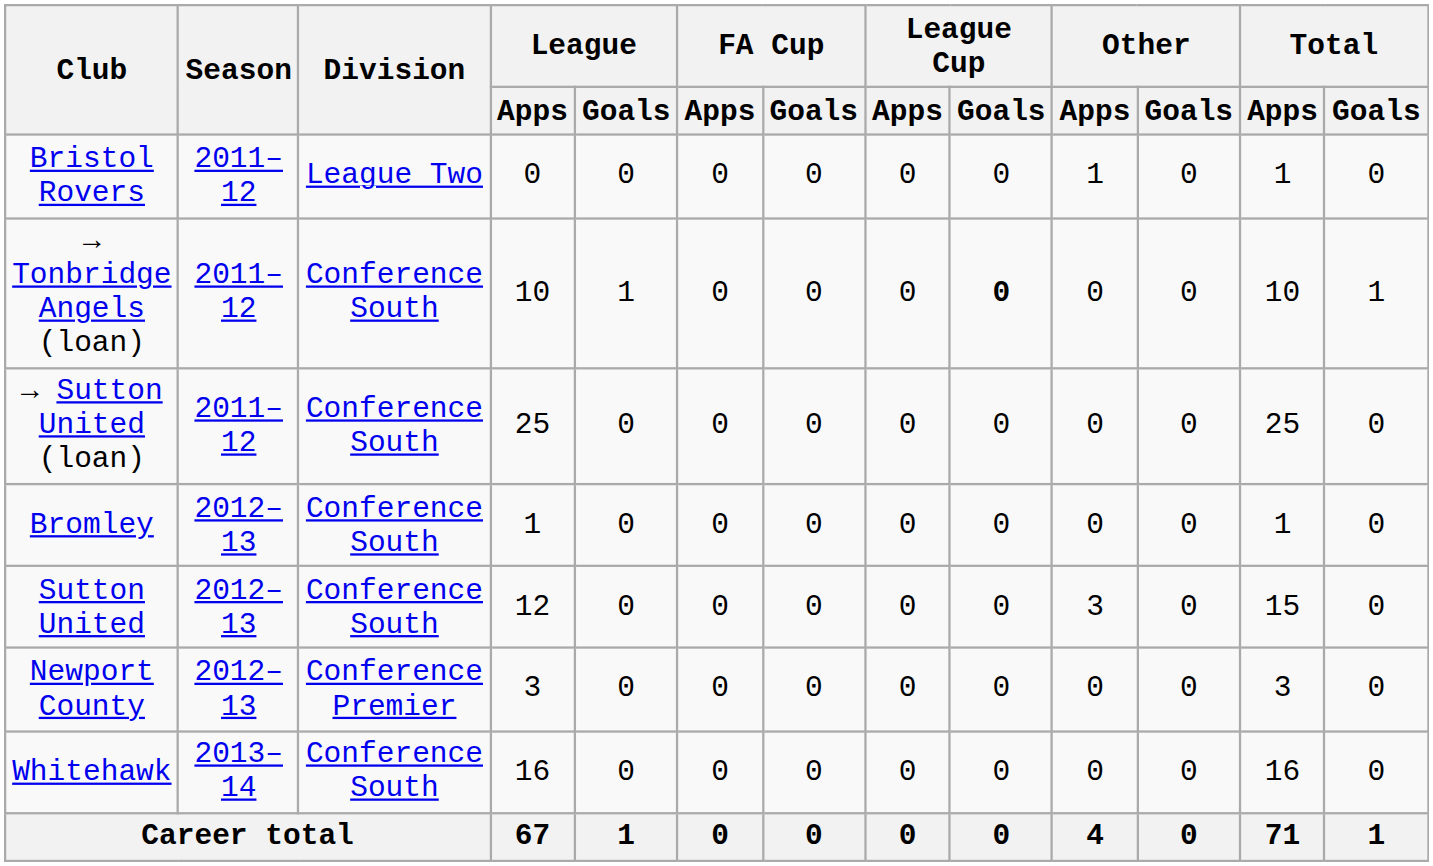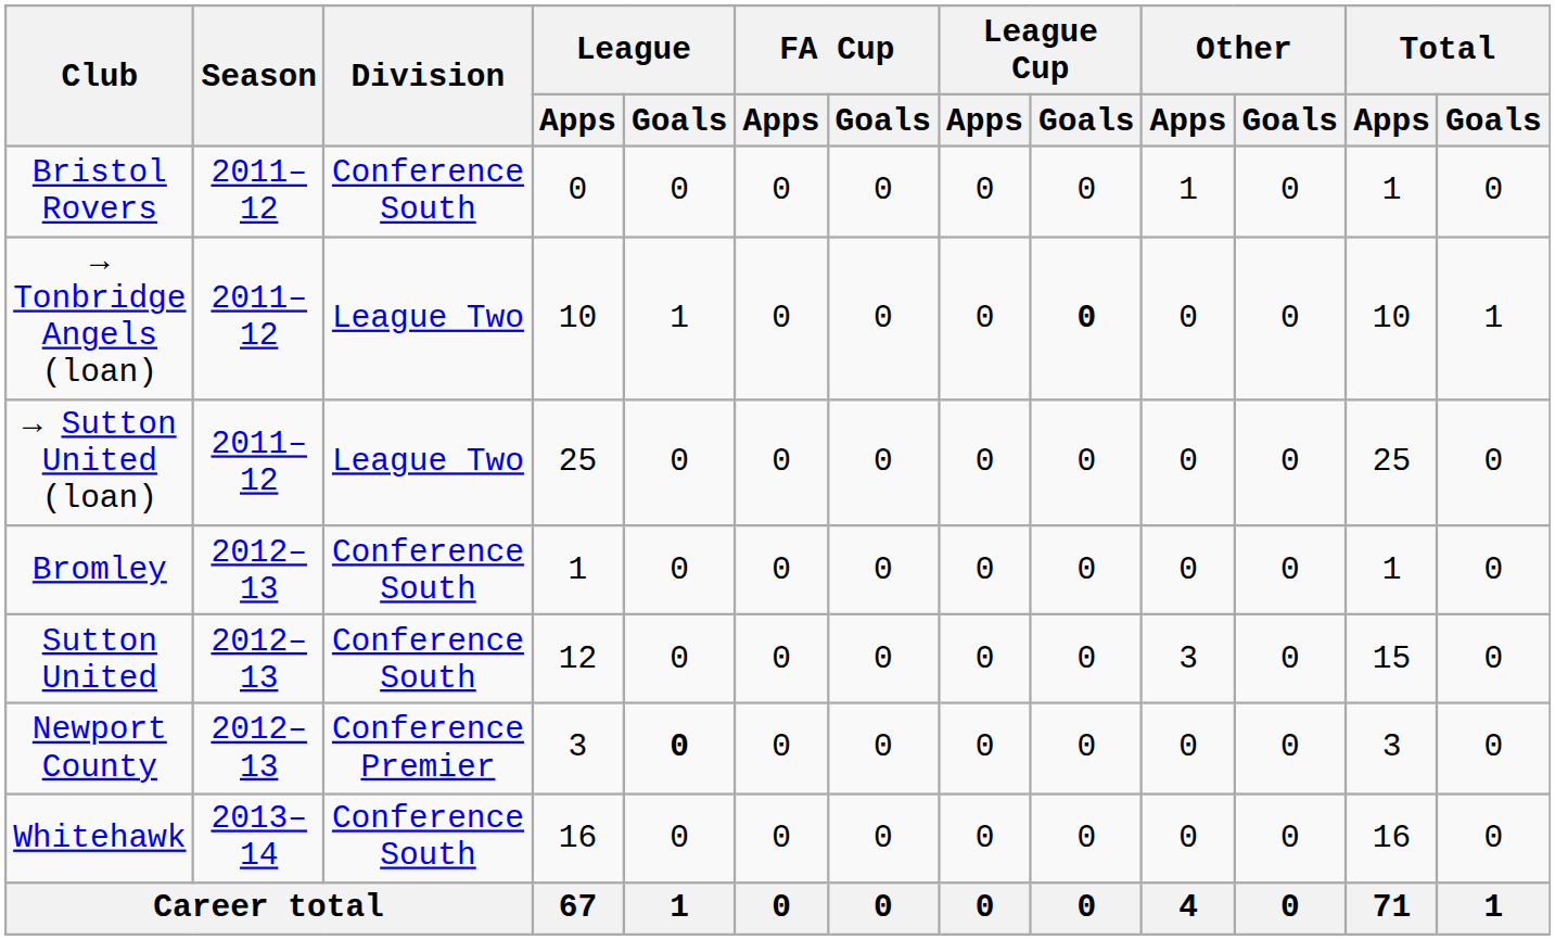Bristol Rovers | Division: League Two -> Conference South
→ Tonbridge Angels (loan) | Division: Conference South -> League Two
→ Sutton United (loan) | Division: Conference South -> League Two
Newport County | League / Goals: normal -> bold
